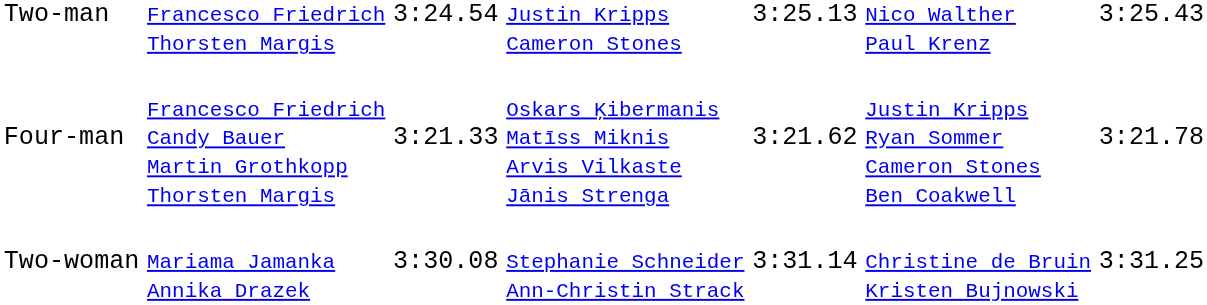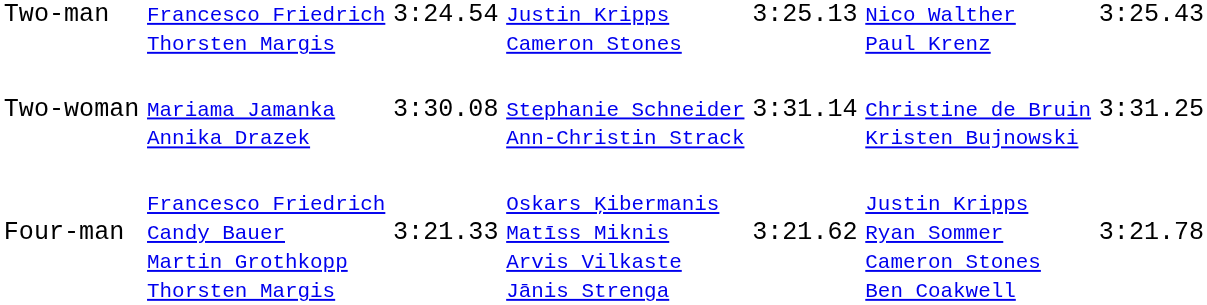rows swapped: Two-woman <-> Four-man
